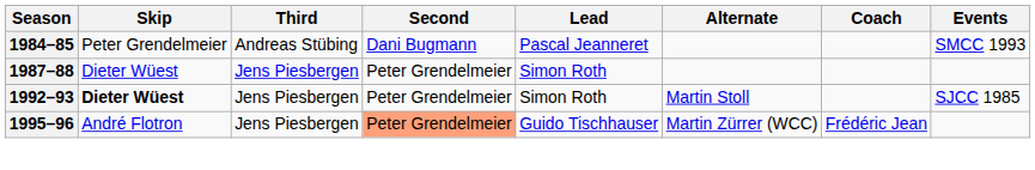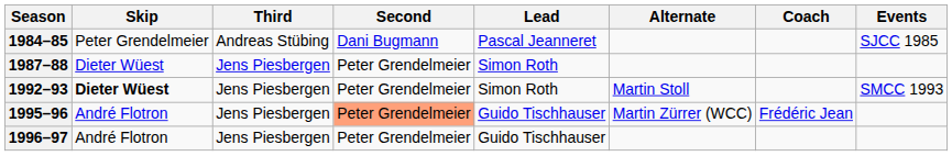1984–85 | Events: SMCC 1993 -> SJCC 1985
1992–93 | Events: SJCC 1985 -> SMCC 1993
+ row: 1996–97 | André Flotron | Jens Piesbergen | Peter Grendelmeier | Guido Tischhauser
